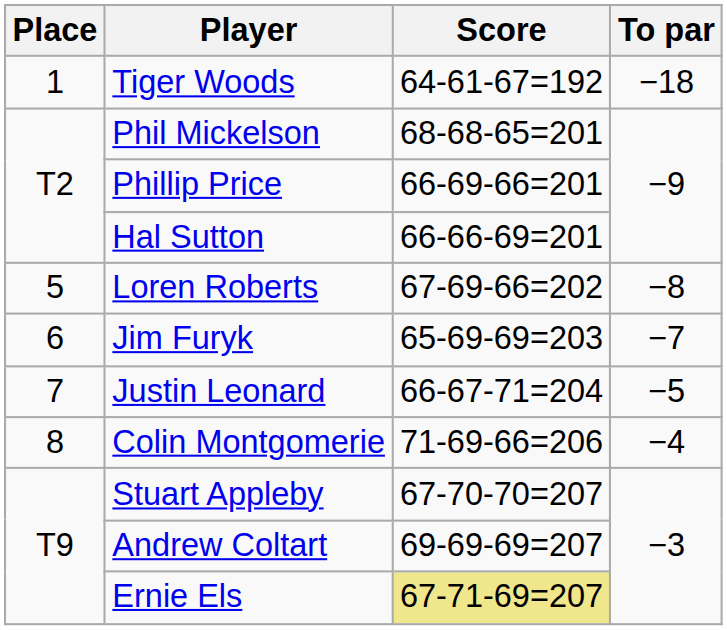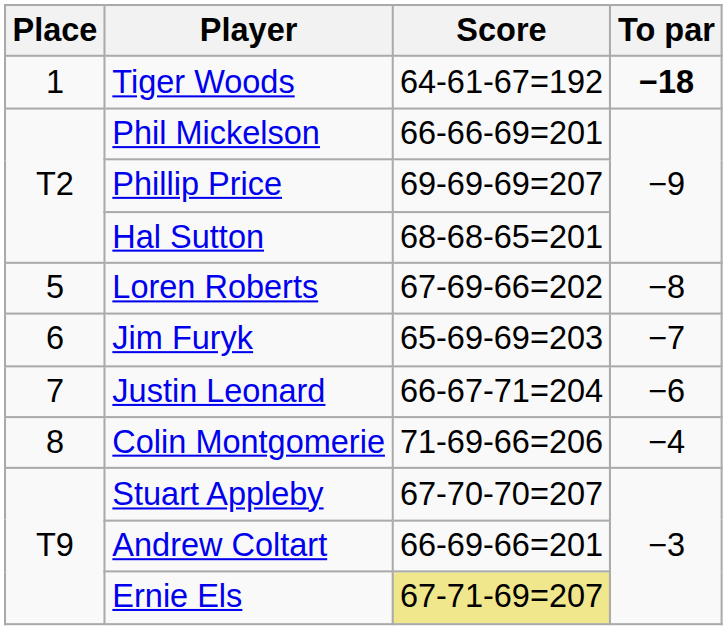Tiger Woods | To par: normal -> bold
Phil Mickelson | Score: 68-68-65=201 -> 66-66-69=201
Phillip Price | Score: 66-69-66=201 -> 69-69-69=207
Hal Sutton | Score: 66-66-69=201 -> 68-68-65=201
Justin Leonard | To par: −5 -> −6
Andrew Coltart | Score: 69-69-69=207 -> 66-69-66=201
